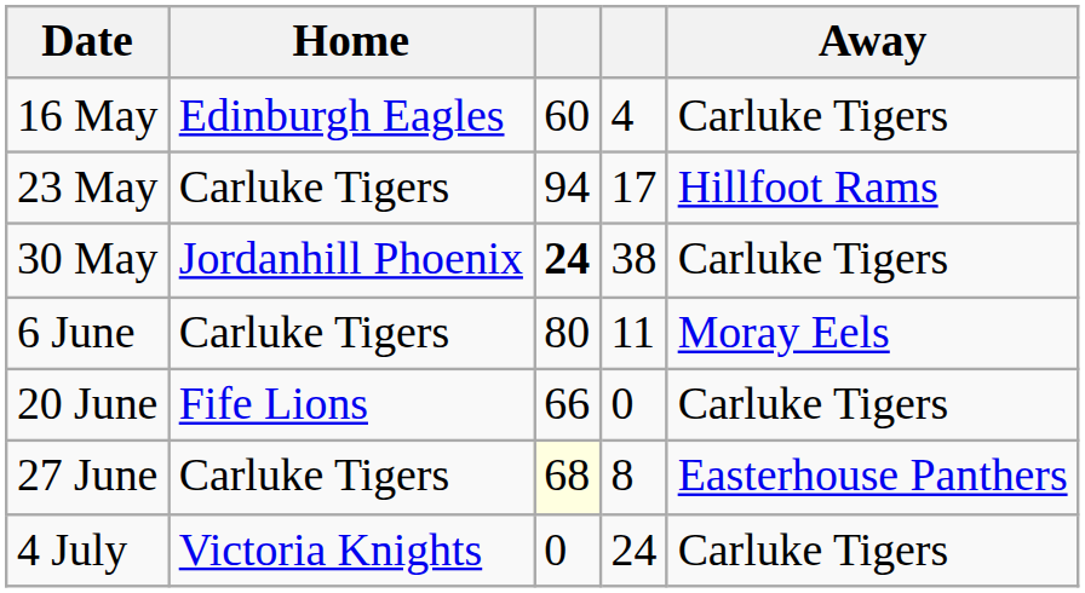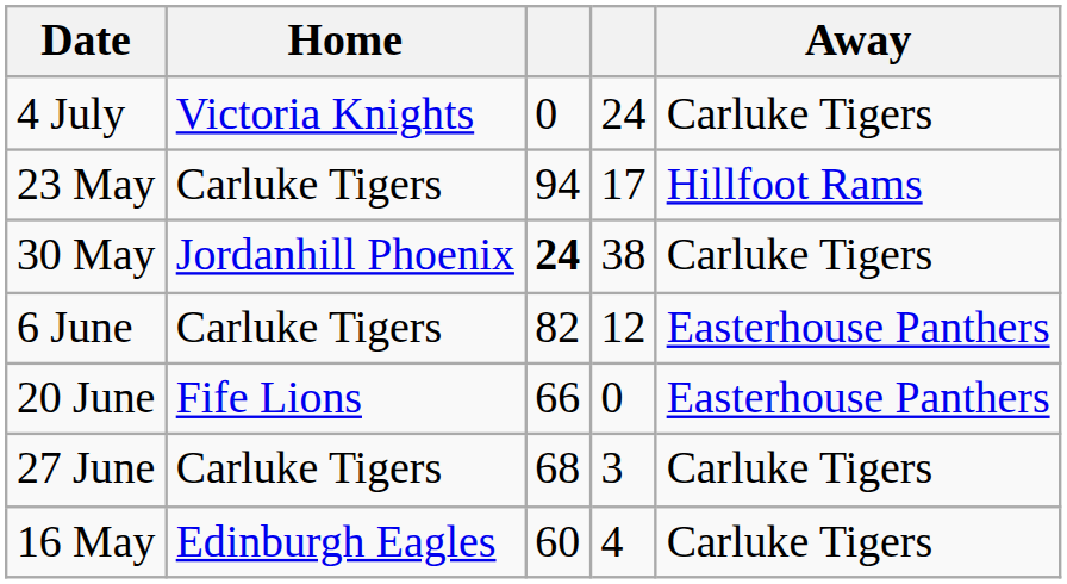rows swapped: 16 May <-> 4 July
6 June | column 3: 80 -> 82
6 June | column 4: 11 -> 12
6 June | Away: Moray Eels -> Easterhouse Panthers
20 June | Away: Carluke Tigers -> Easterhouse Panthers
27 June | column 3: lightyellow background -> no background
27 June | column 4: 8 -> 3
27 June | Away: Easterhouse Panthers -> Carluke Tigers
